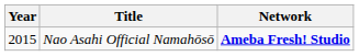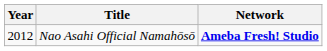Nao Asahi Official Namahōsō | Year: 2015 -> 2012
